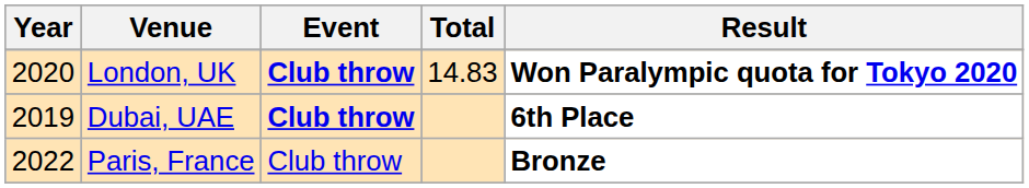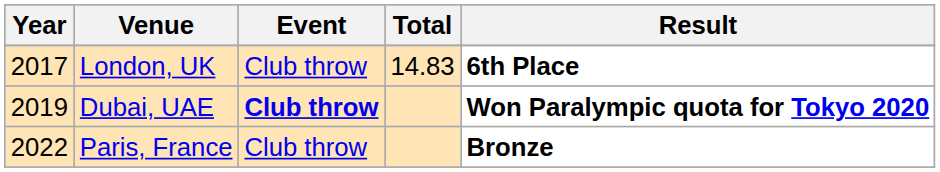London, UK | Year: 2020 -> 2017
London, UK | Event: bold -> normal
London, UK | Result: Won Paralympic quota for Tokyo 2020 -> 6th Place
Dubai, UAE | Result: 6th Place -> Won Paralympic quota for Tokyo 2020
